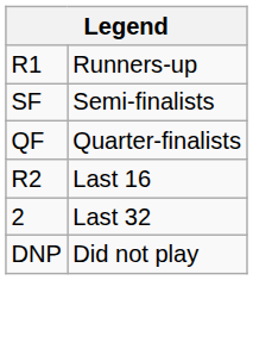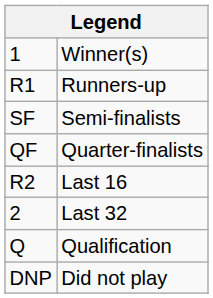+ row: 1 | Winner(s)
+ row: Q | Qualification
